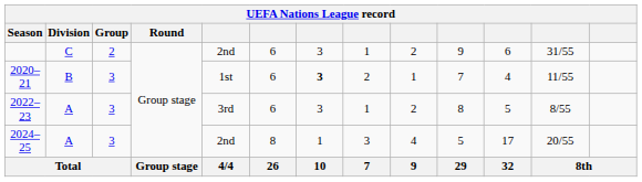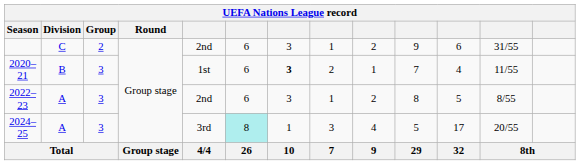2022–23 | column 5: 3rd -> 2nd
2024–25 | column 5: 2nd -> 3rd
2024–25 | column 6: no background -> paleturquoise background
